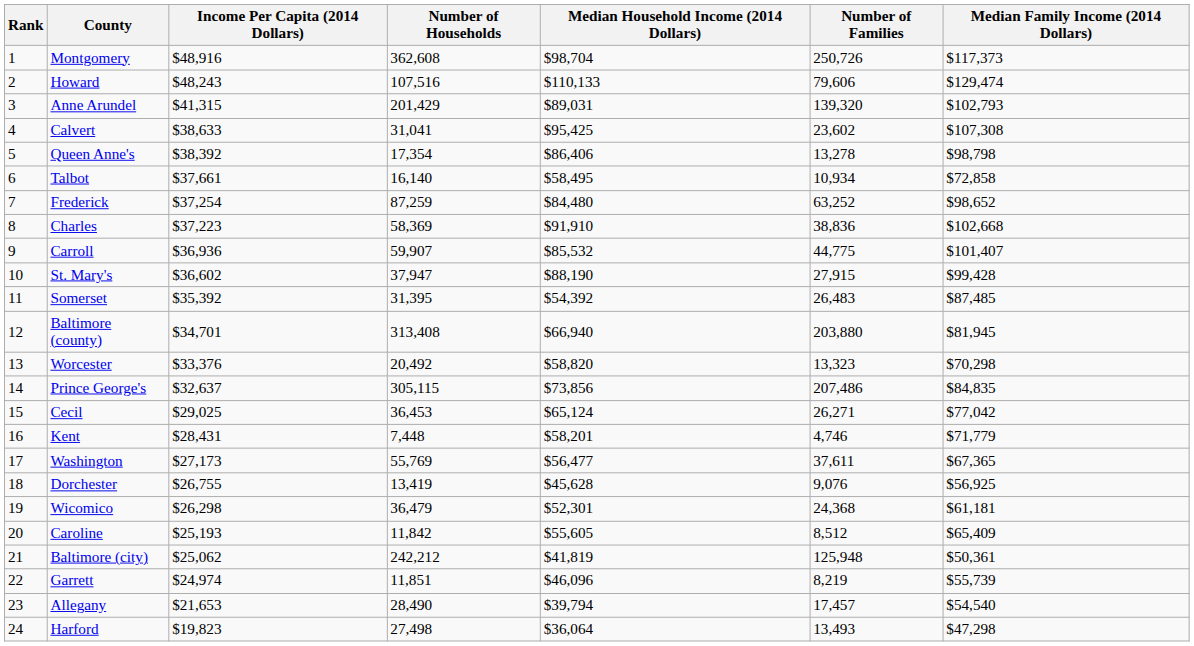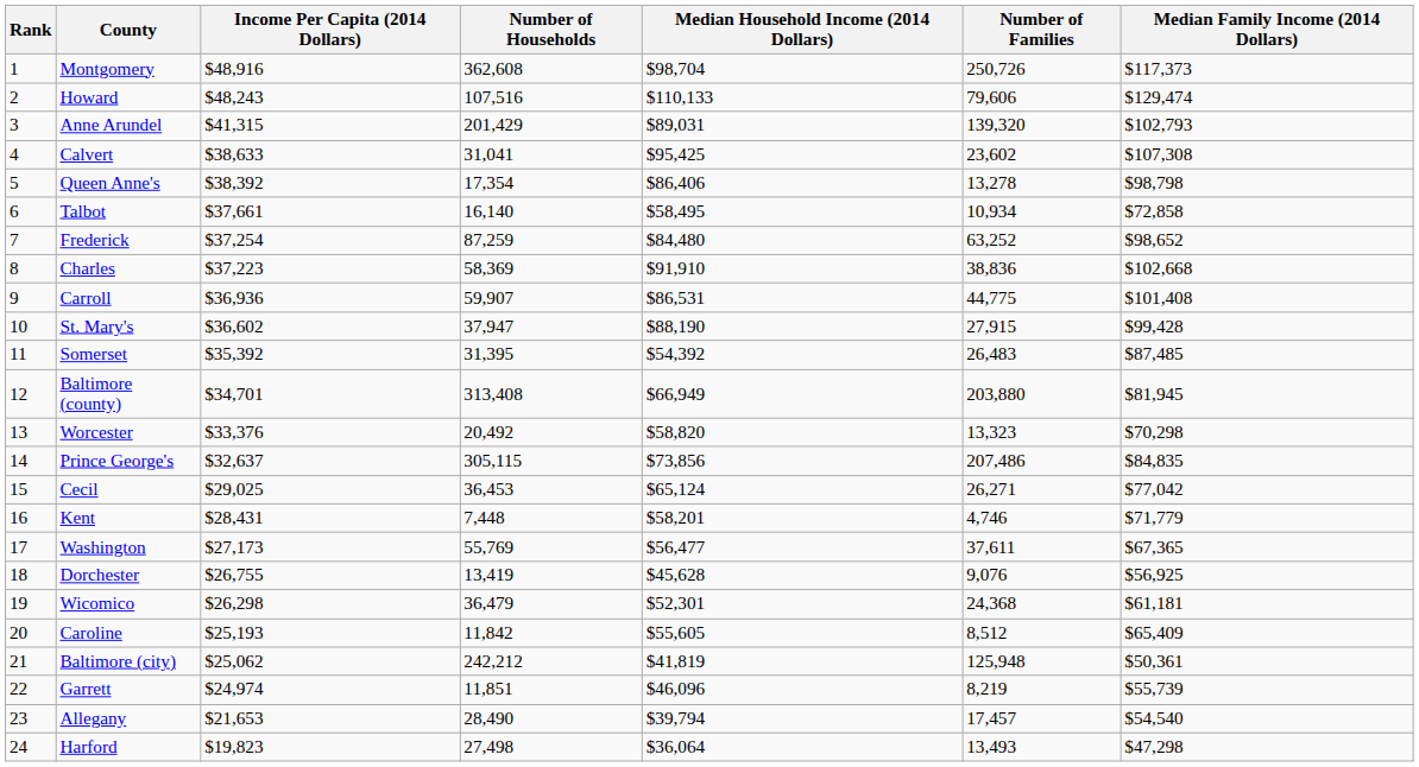Carroll | Median Household Income (2014 Dollars): $85,532 -> $86,531
Carroll | Median Family Income (2014 Dollars): $101,407 -> $101,408
Baltimore (county) | Median Household Income (2014 Dollars): $66,940 -> $66,949
